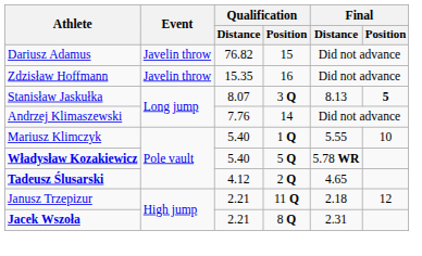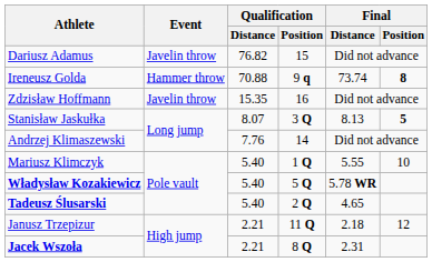+ row: Ireneusz Golda | Hammer throw | 70.88 | 9 q | 73.74 | 8
Tadeusz Ślusarski | Qualification / Distance: 4.12 -> 5.40
